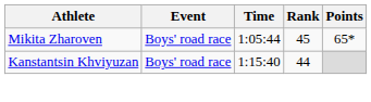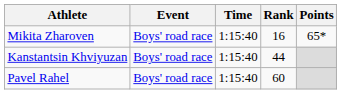Mikita Zharoven | Time: 1:05:44 -> 1:15:40
Mikita Zharoven | Rank: 45 -> 16
+ row: Pavel Rahel | Boys' road race | 1:15:40 | 60
